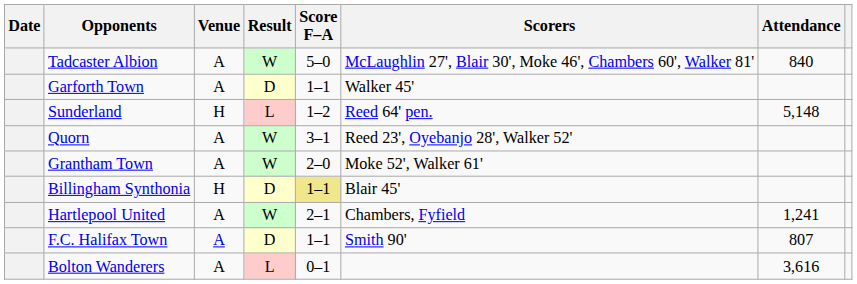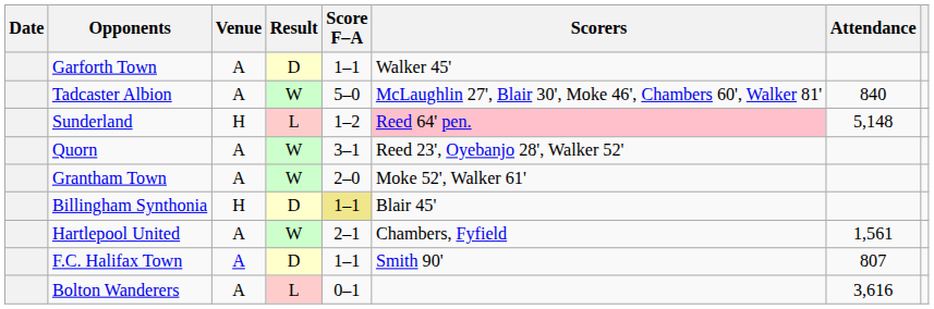rows swapped: Tadcaster Albion <-> Garforth Town
Sunderland | Scorers: no background -> pink background
Hartlepool United | Attendance: 1,241 -> 1,561
